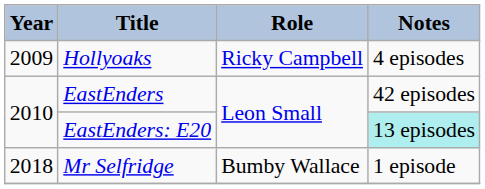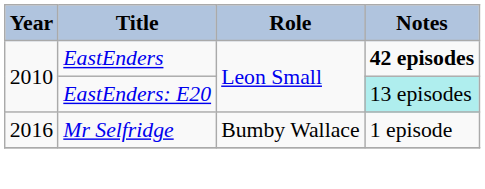- row: 2009 | Hollyoaks | Ricky Campbell | 4 episodes
EastEnders | Notes: normal -> bold
Mr Selfridge | Year: 2018 -> 2016
